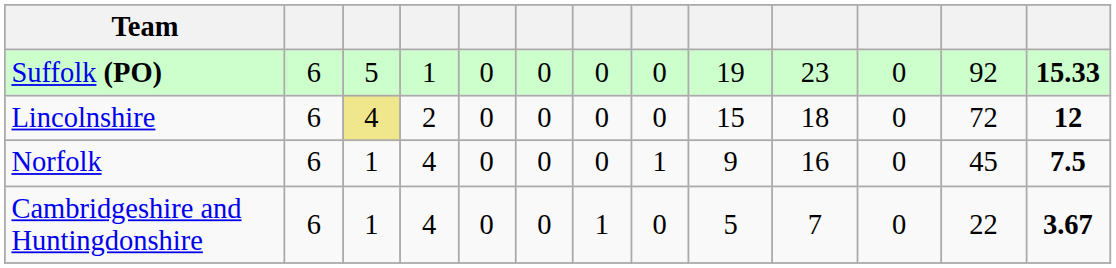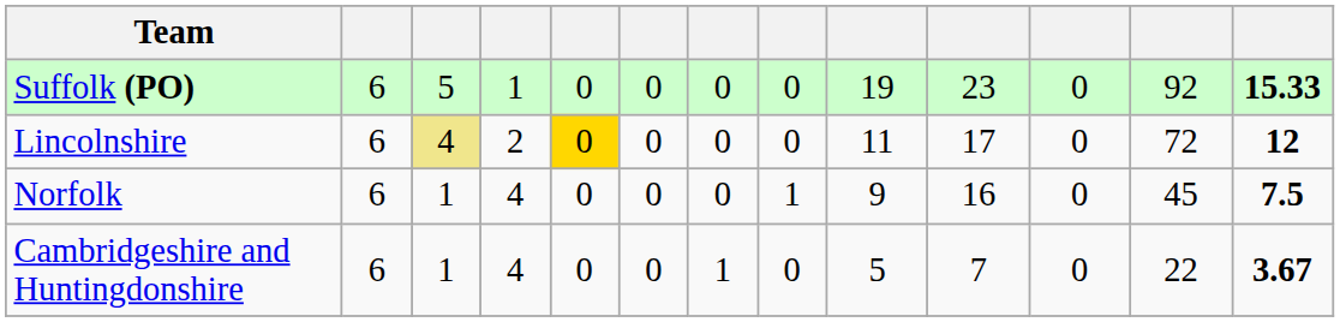Lincolnshire | column 5: no background -> gold background
Lincolnshire | column 9: 15 -> 11
Lincolnshire | column 10: 18 -> 17
